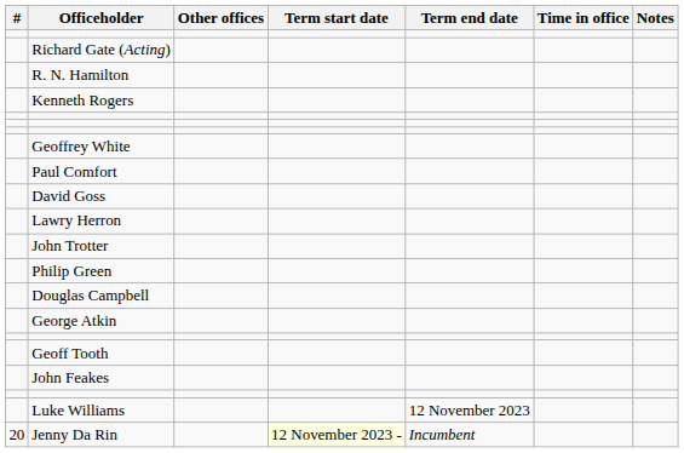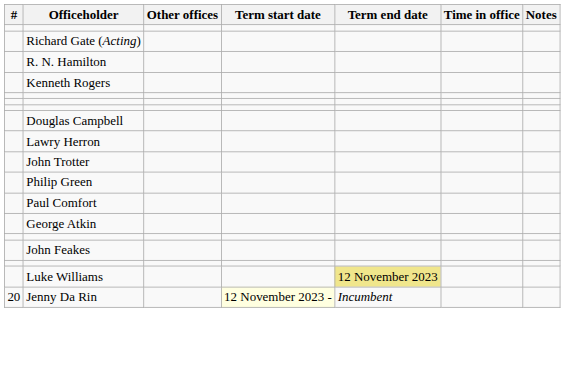- row: Geoffrey White
rows swapped: Douglas Campbell <-> Paul Comfort
- row: David Goss
- row: Geoff Tooth
Luke Williams | Term end date: no background -> khaki background
